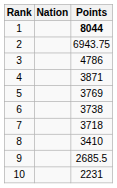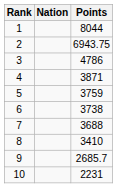1 | Points: bold -> normal
5 | Points: 3769 -> 3759
7 | Points: 3718 -> 3688
9 | Points: 2685.5 -> 2685.7
